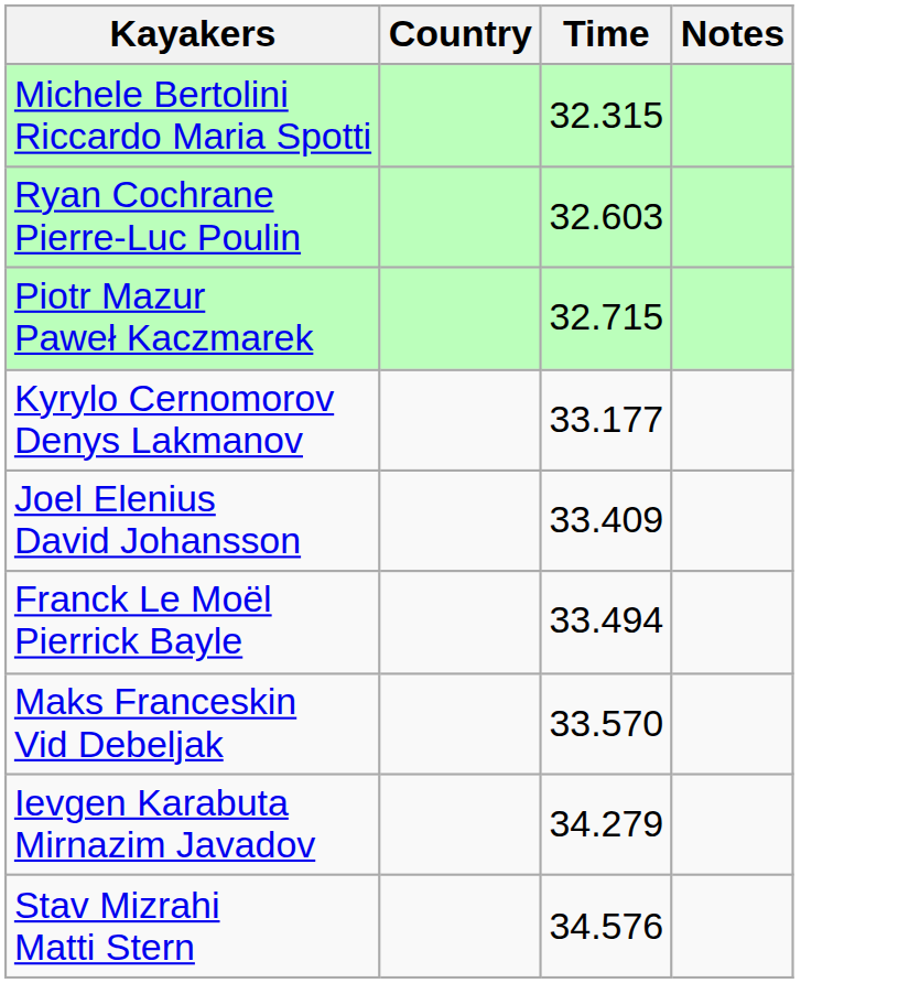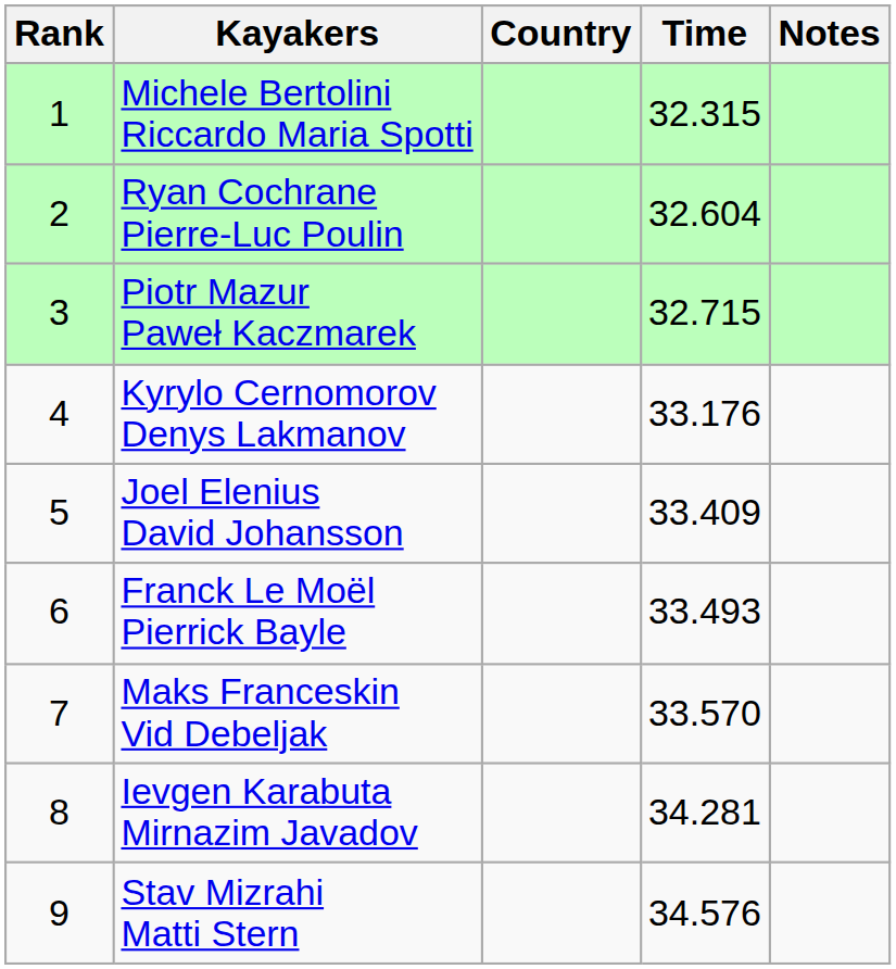+ column: Rank | 1 | 2 | 3 | 4 | 5 | 6 | 7 | 8 | 9
Ryan Cochrane Pierre-Luc Poulin | Time: 32.603 -> 32.604
Kyrylo Cernomorov Denys Lakmanov | Time: 33.177 -> 33.176
Franck Le Moël Pierrick Bayle | Time: 33.494 -> 33.493
Ievgen Karabuta Mirnazim Javadov | Time: 34.279 -> 34.281
